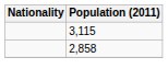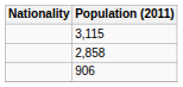+ row: 906
